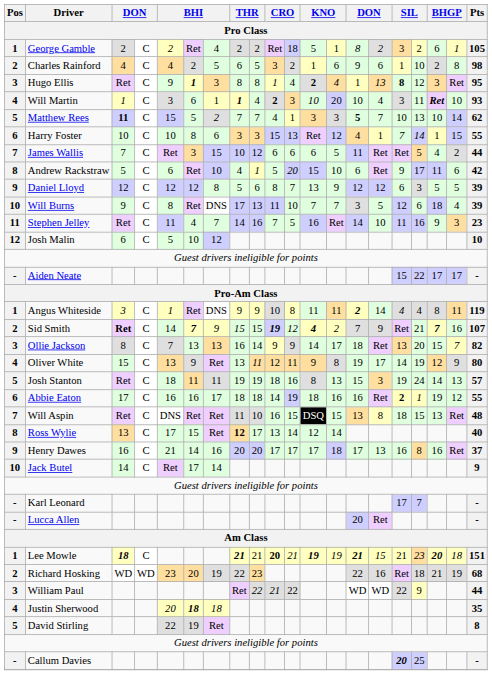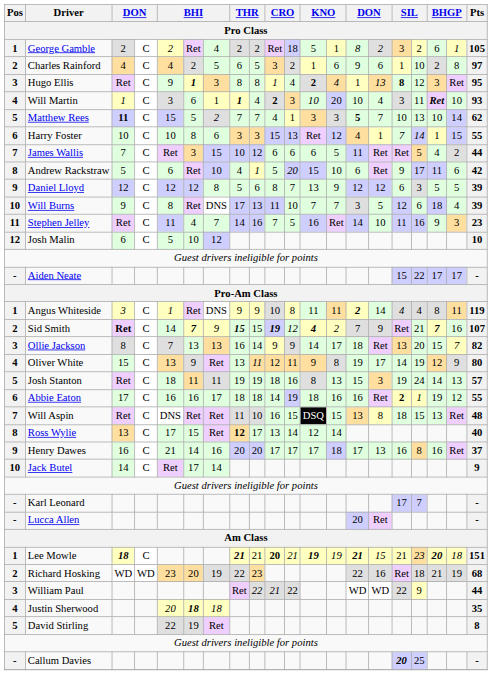Charles Rainford | Pts: 98 -> 97
Sid Smith | column 8: normal -> bold
